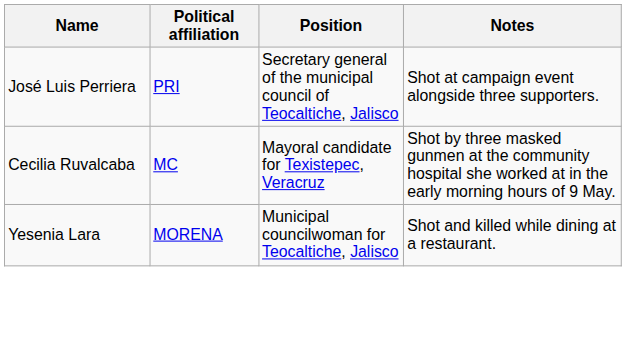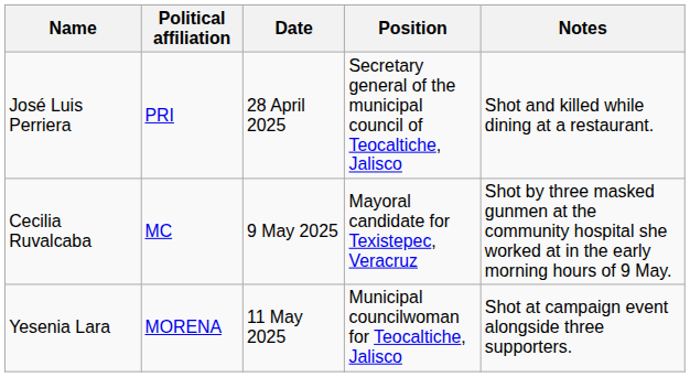+ column: Date | 28 April 2025 | 9 May 2025 | 11 May 2025
José Luis Perriera | Notes: Shot at campaign event alongside three supporters. -> Shot and killed while dining at a restaurant.
Yesenia Lara | Notes: Shot and killed while dining at a restaurant. -> Shot at campaign event alongside three supporters.
